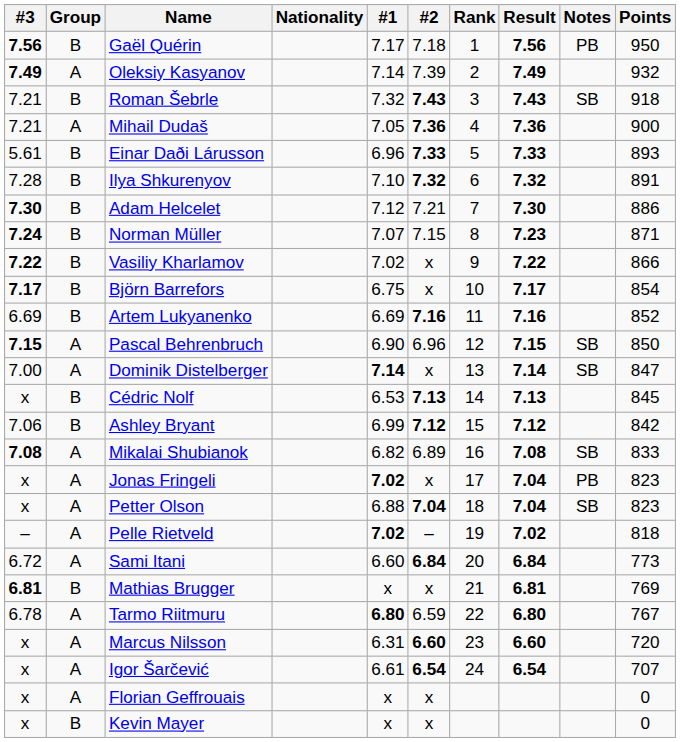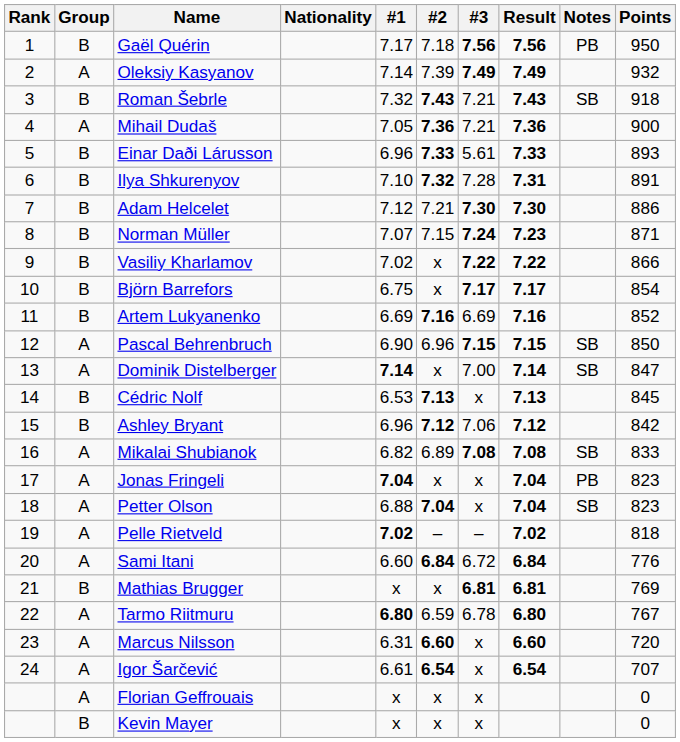columns swapped: Rank <-> #3
Ilya Shkurenyov | Result: 7.32 -> 7.31
Ashley Bryant | #1: 6.99 -> 6.96
Jonas Fringeli | #1: 7.02 -> 7.04
Sami Itani | Points: 773 -> 776
